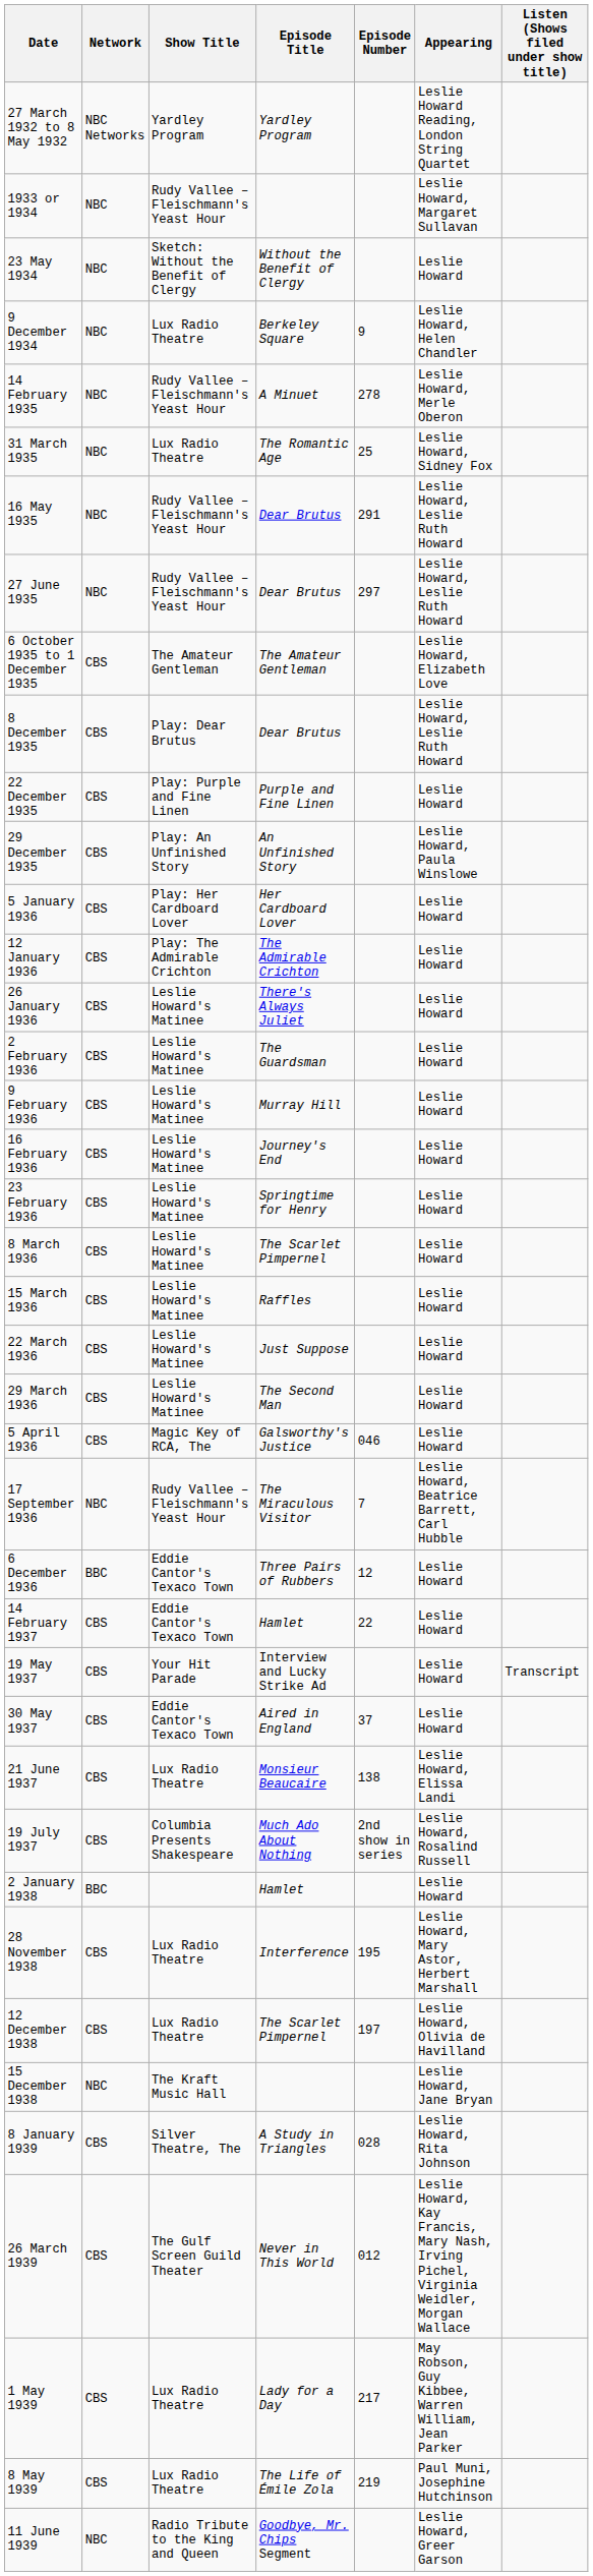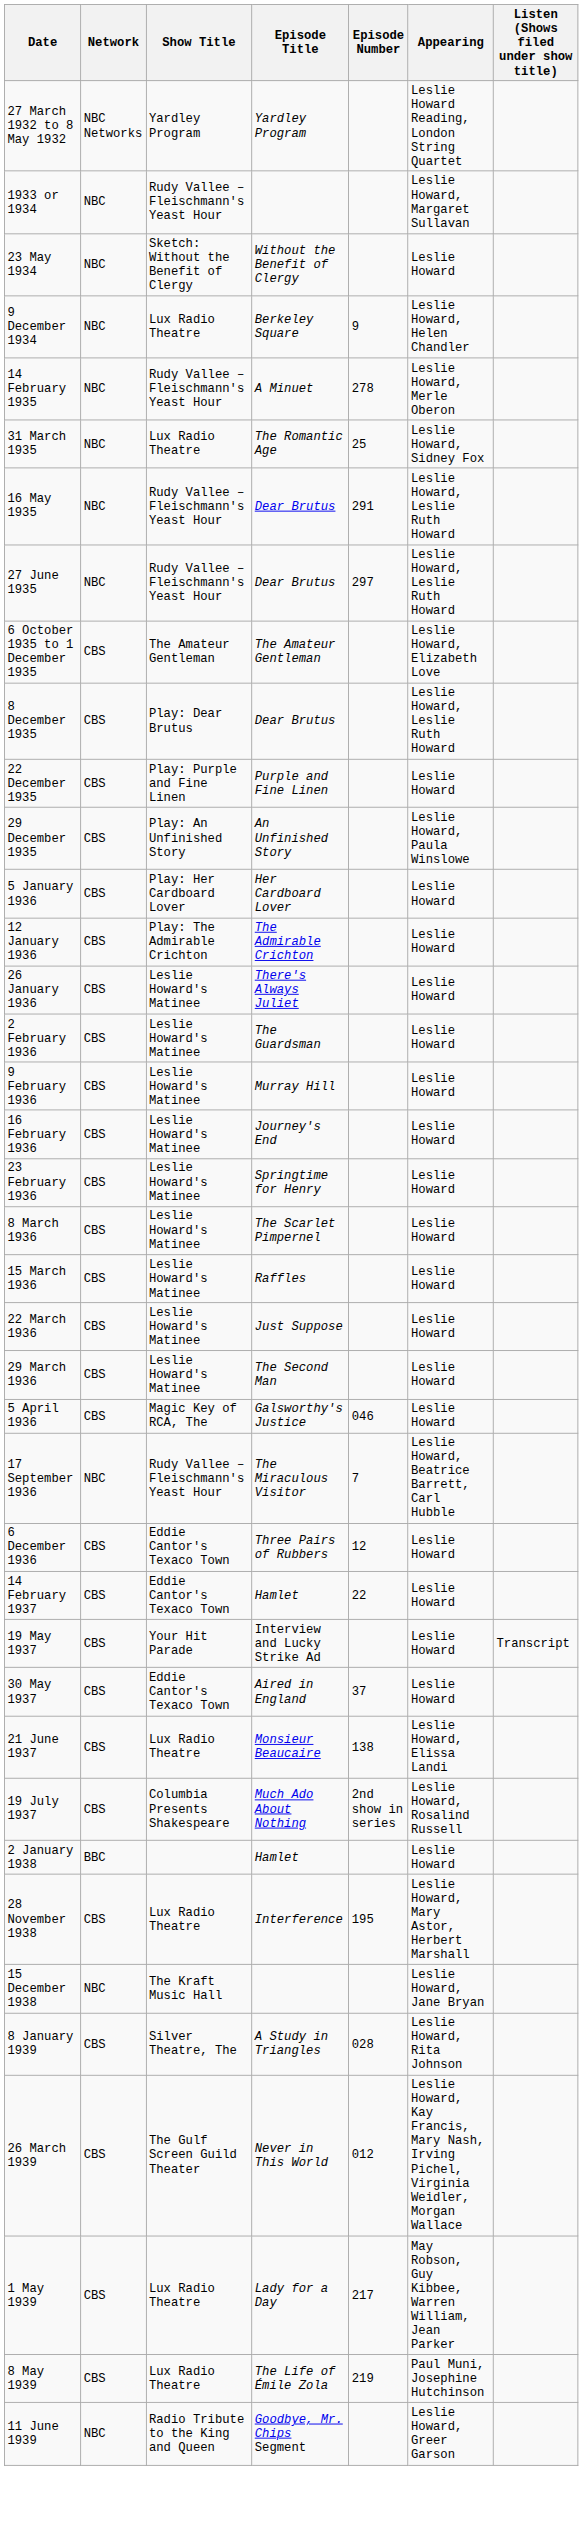6 December 1936 | Network: BBC -> CBS
- row: 12 December 1938 | CBS | Lux Radio Theatre | The Scarlet Pimpernel | 197 | Leslie Howard, Olivia de Havilland
